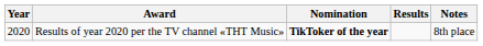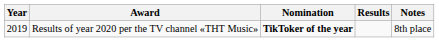Results of year 2020 per the TV channel «ТНТ Music» | Year: 2020 -> 2019
